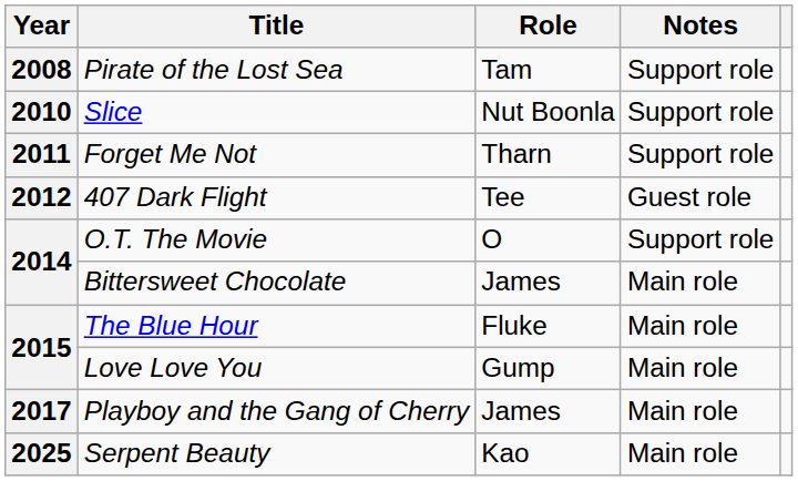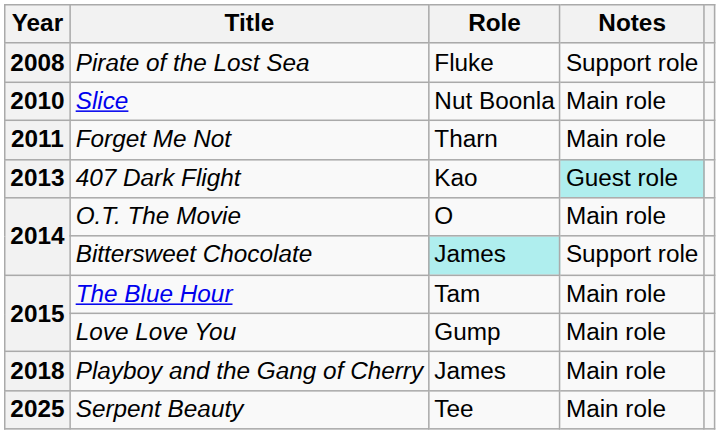Pirate of the Lost Sea | Role: Tam -> Fluke
Slice | Notes: Support role -> Main role
Forget Me Not | Notes: Support role -> Main role
407 Dark Flight | Year: 2012 -> 2013
407 Dark Flight | Role: Tee -> Kao
407 Dark Flight | Notes: no background -> paleturquoise background
O.T. The Movie | Notes: Support role -> Main role
Bittersweet Chocolate | Role: no background -> paleturquoise background
Bittersweet Chocolate | Notes: Main role -> Support role
The Blue Hour | Role: Fluke -> Tam
Playboy and the Gang of Cherry | Year: 2017 -> 2018
Serpent Beauty | Role: Kao -> Tee
